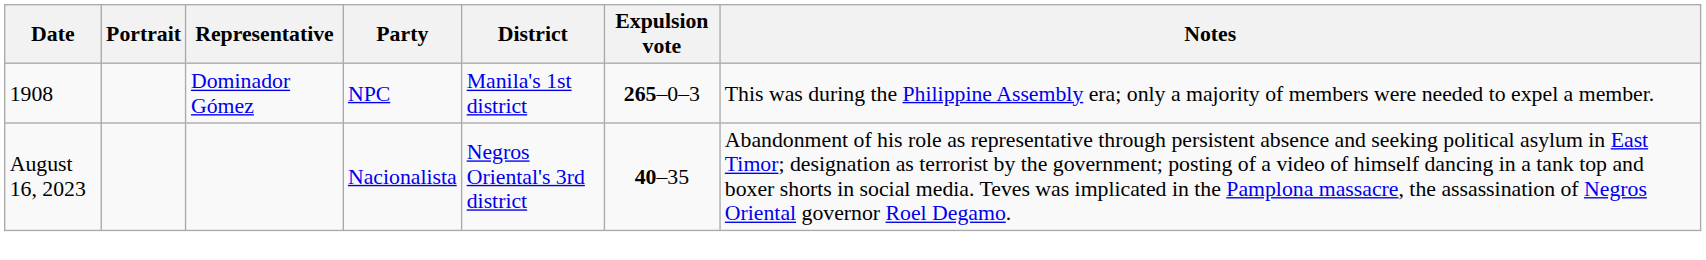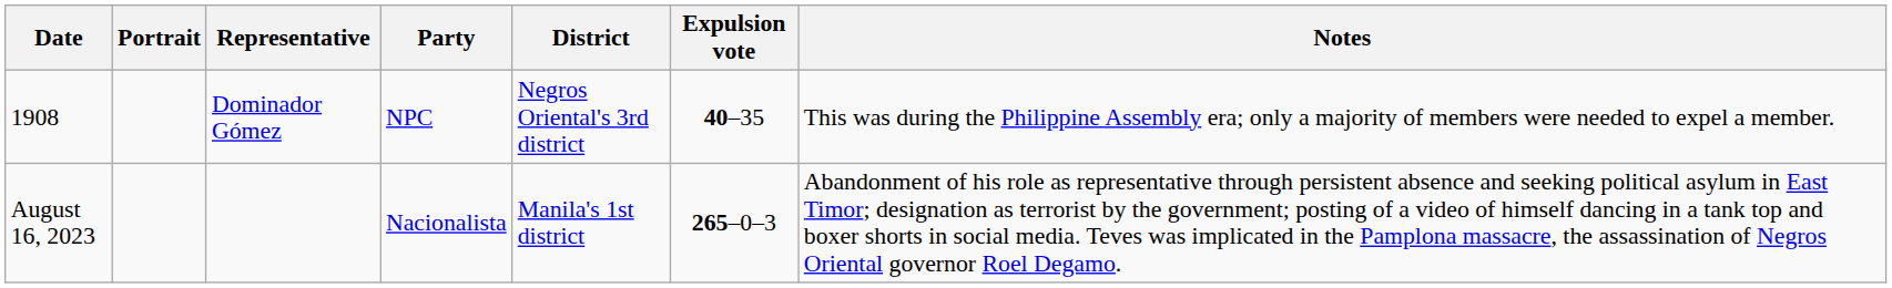1908 | District: Manila's 1st district -> Negros Oriental's 3rd district
1908 | Expulsion vote: 265–0–3 -> 40–35
August 16, 2023 | District: Negros Oriental's 3rd district -> Manila's 1st district
August 16, 2023 | Expulsion vote: 40–35 -> 265–0–3
